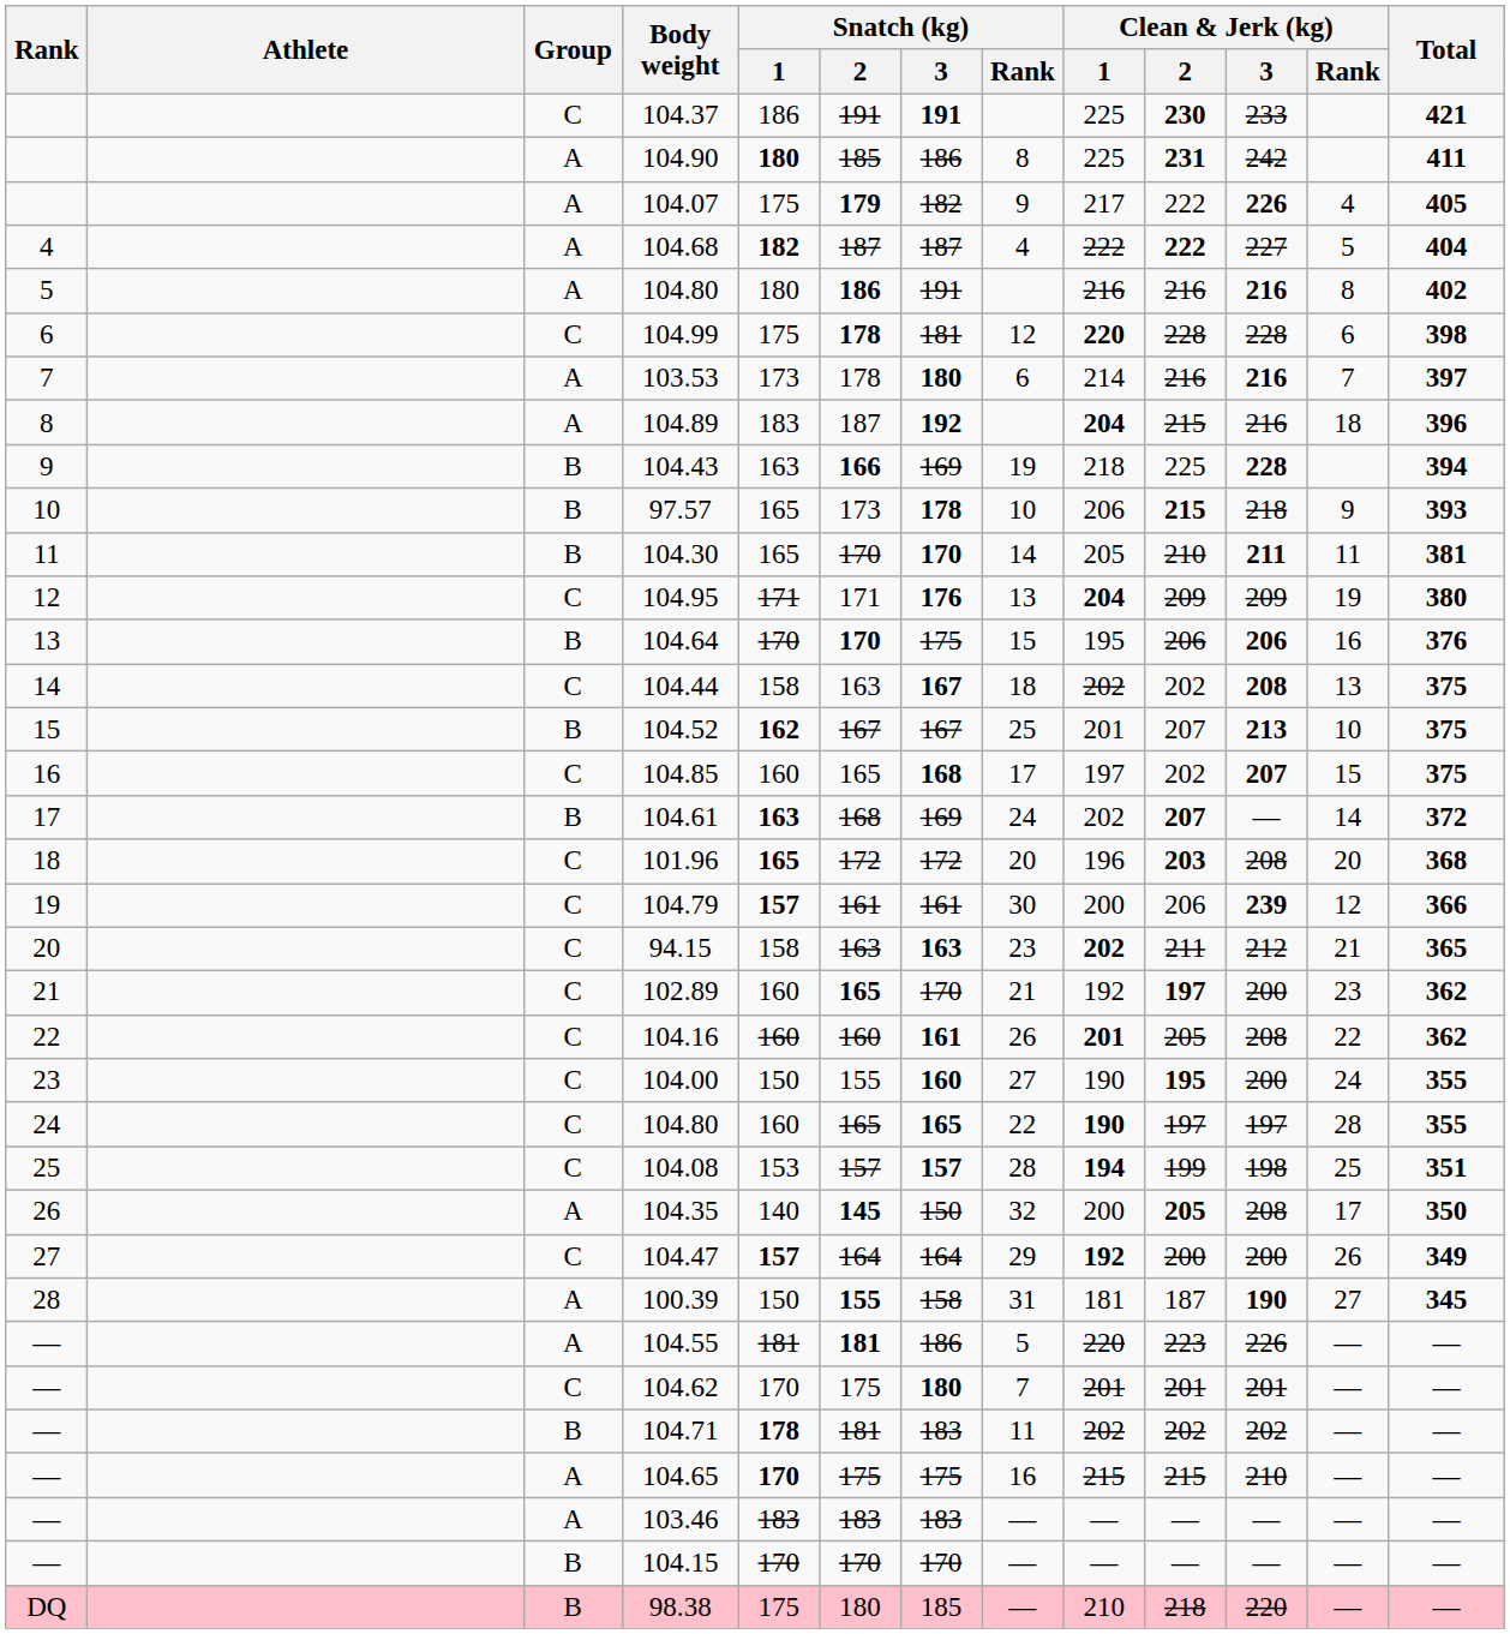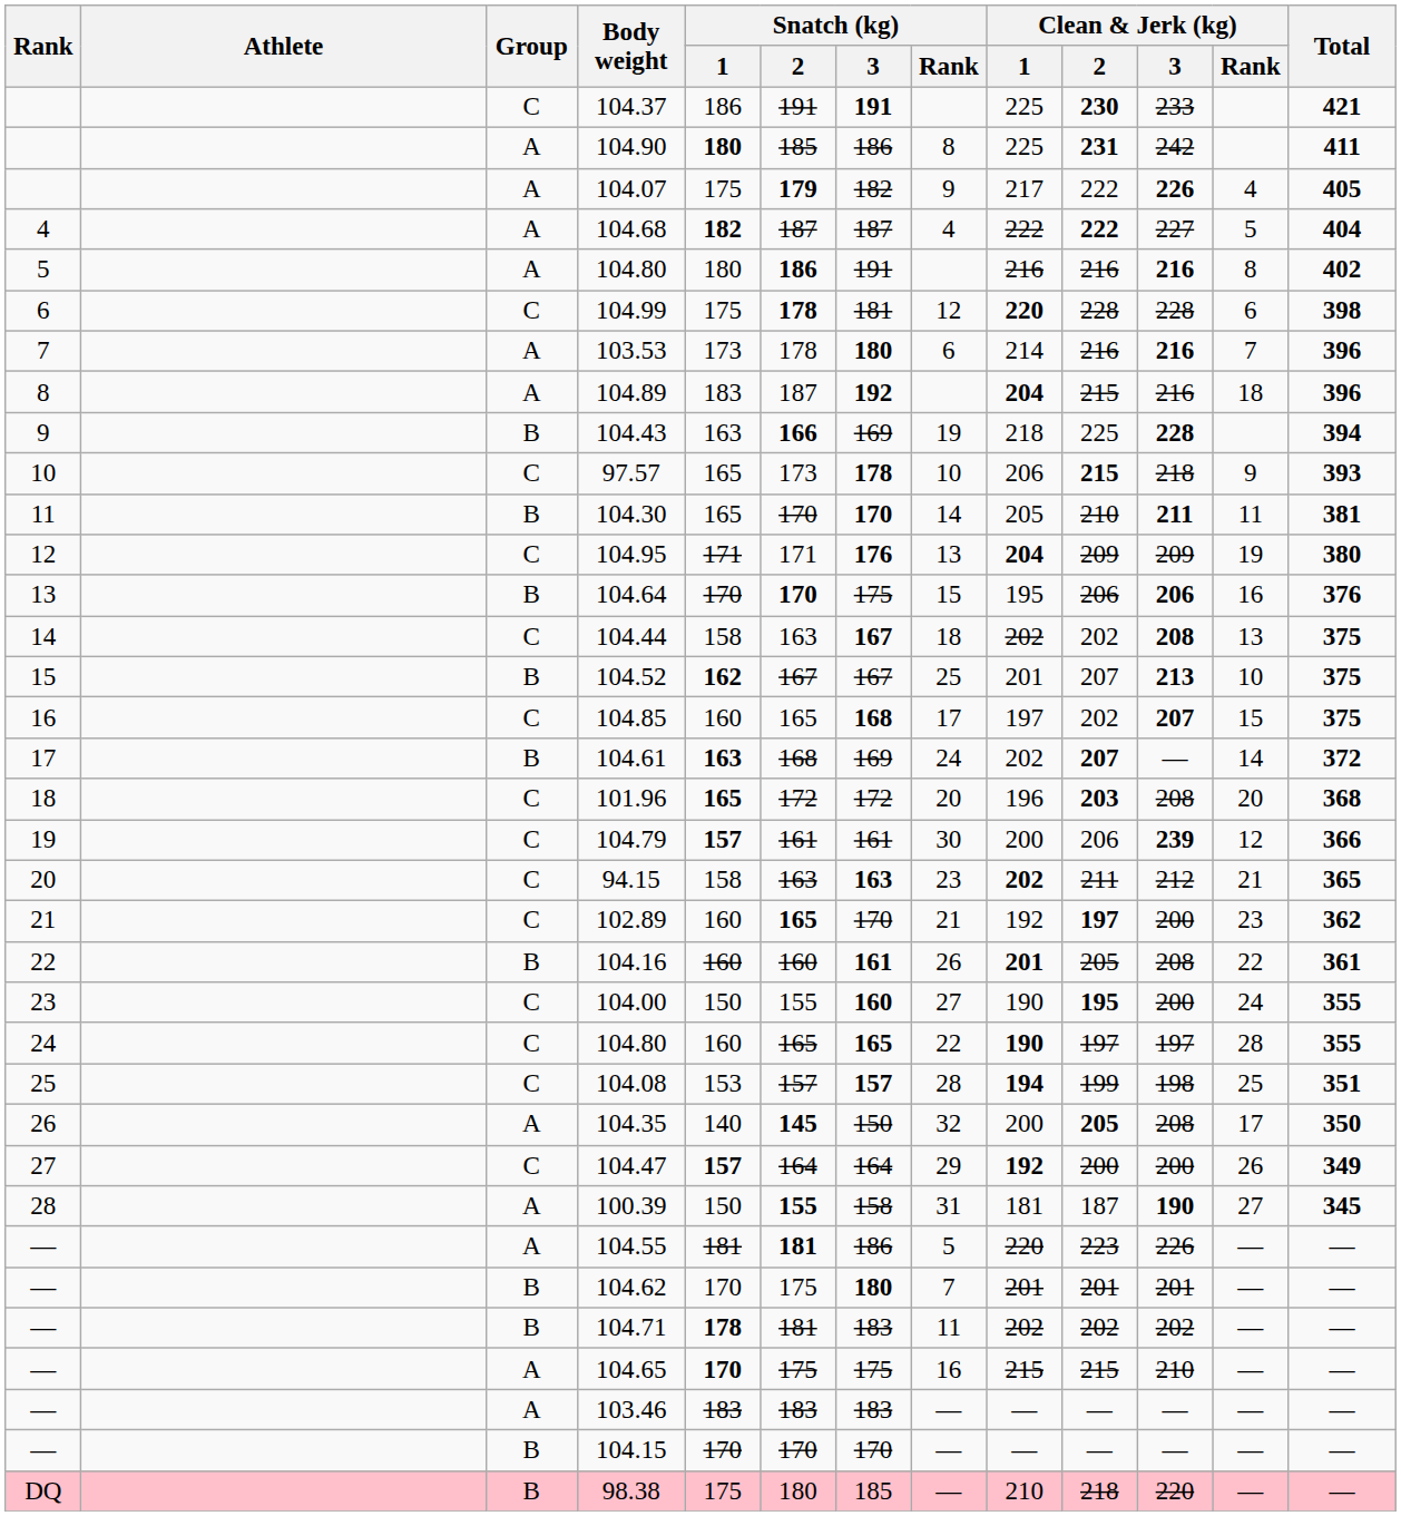103.53 | Total: 397 -> 396
97.57 | Group: B -> C
104.16 | Group: C -> B
104.16 | Total: 362 -> 361
104.62 | Group: C -> B
